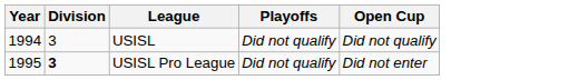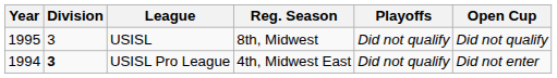+ column: Reg. Season | 8th, Midwest | 4th, Midwest East
USISL | Year: 1994 -> 1995
USISL Pro League | Year: 1995 -> 1994
